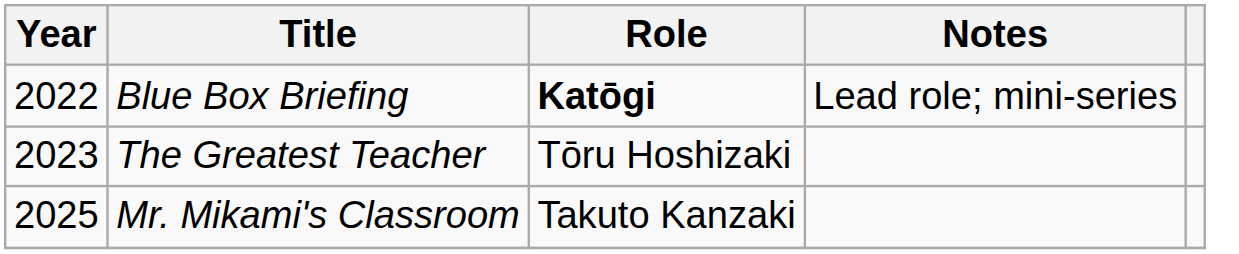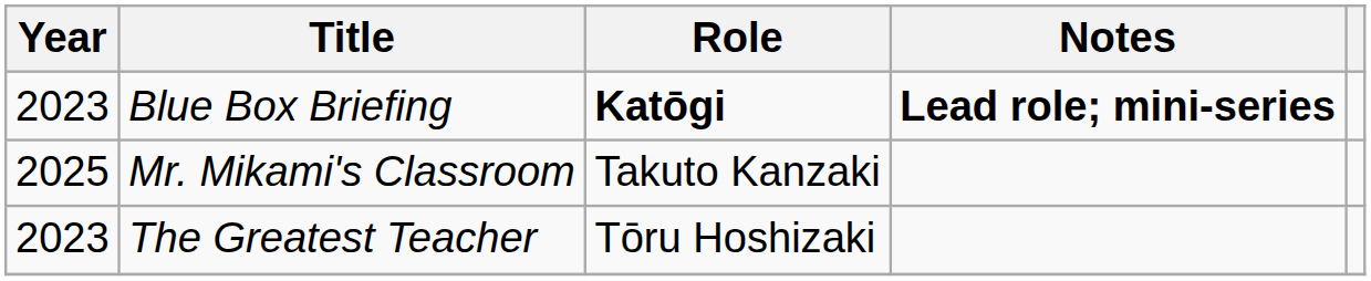Blue Box Briefing | Year: 2022 -> 2023
Blue Box Briefing | Notes: normal -> bold
rows swapped: The Greatest Teacher <-> Mr. Mikami's Classroom
